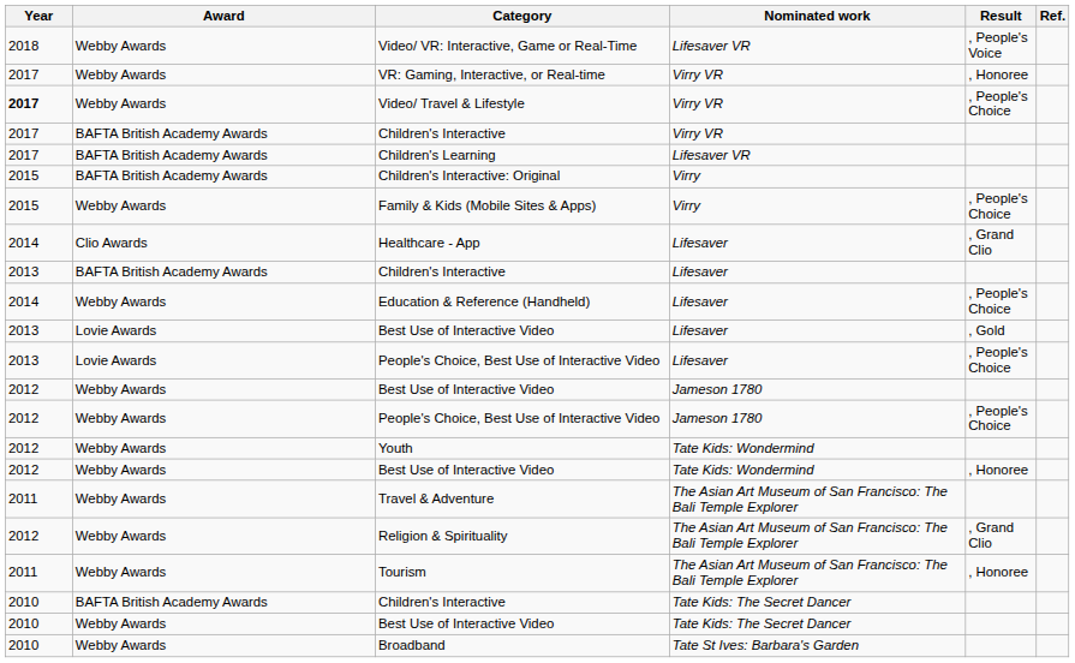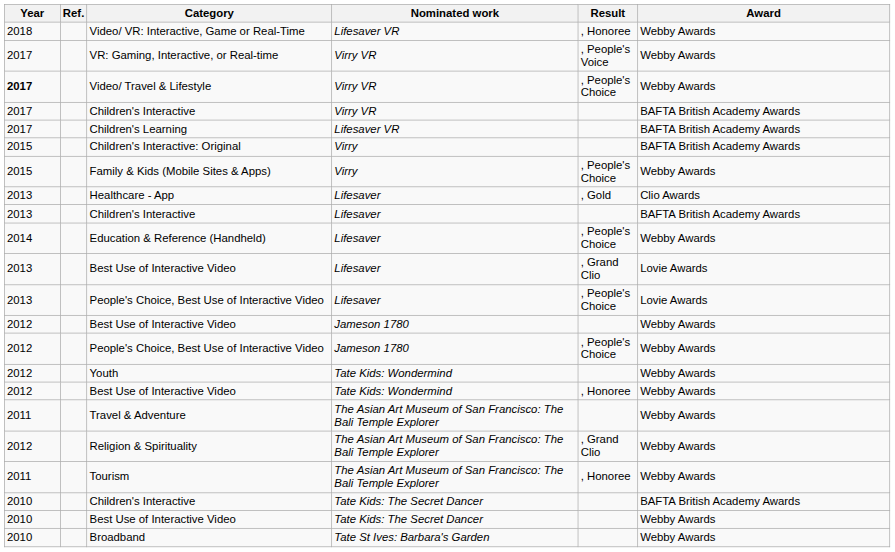columns swapped: Award <-> Ref.
Video/ VR: Interactive, Game or Real-Time | Result: , People's Voice -> , Honoree
VR: Gaming, Interactive, or Real-time | Result: , Honoree -> , People's Voice
Healthcare - App | Year: 2014 -> 2013
Healthcare - App | Result: , Grand Clio -> , Gold
Best Use of Interactive Video / Lifesaver | Result: , Gold -> , Grand Clio
